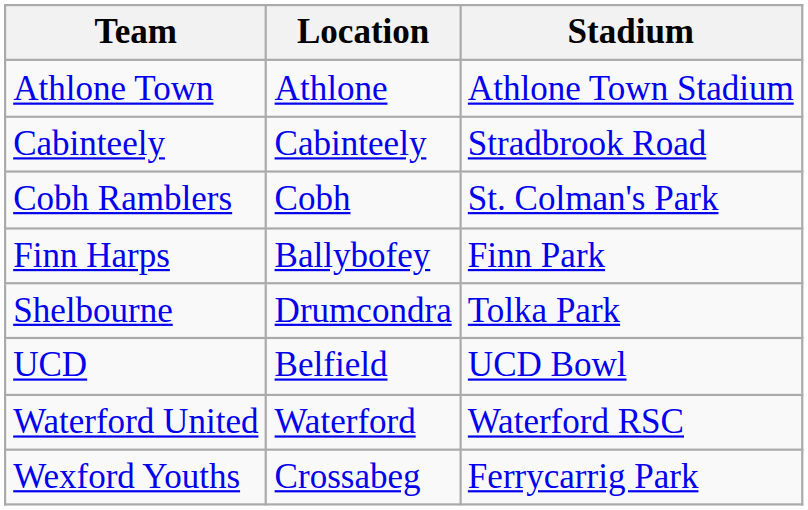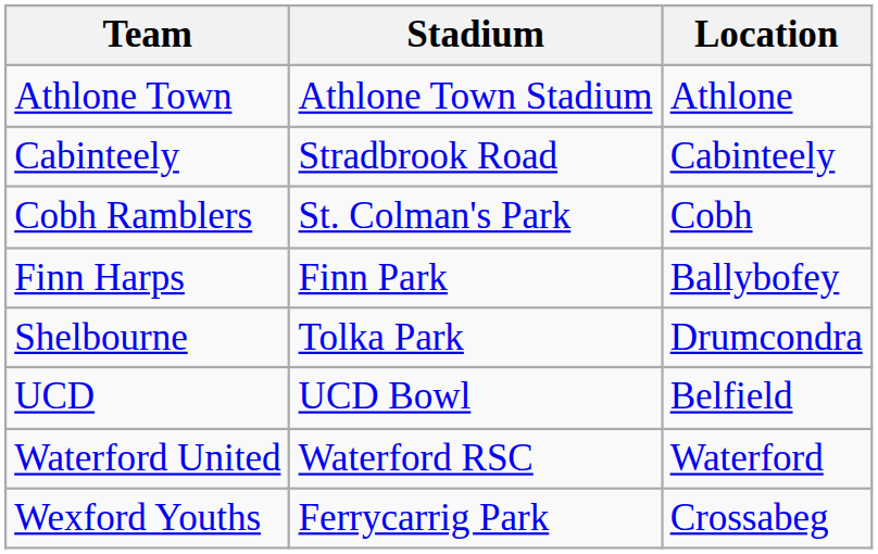columns swapped: Location <-> Stadium
